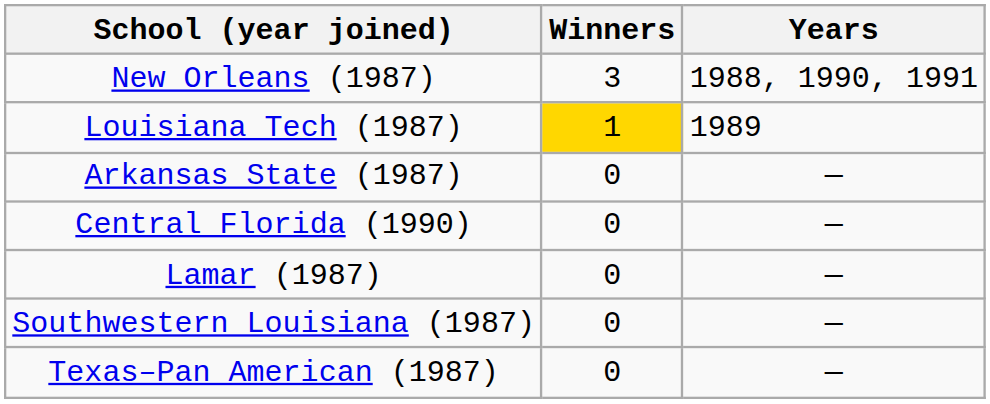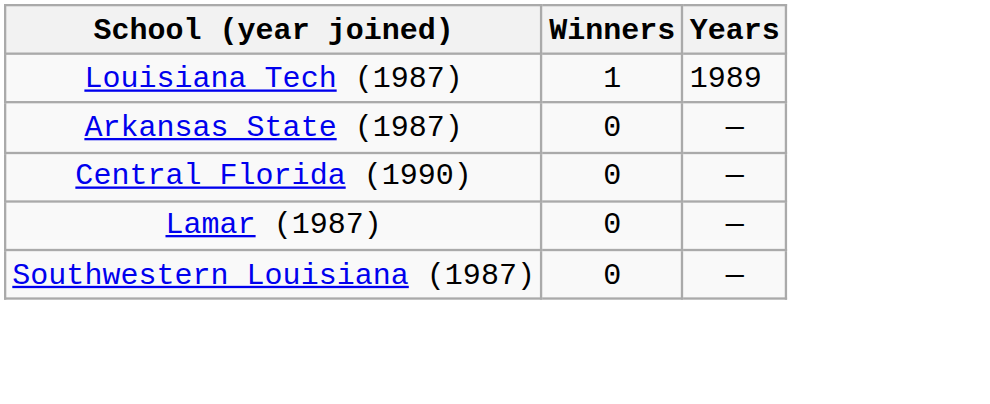- row: New Orleans (1987) | 3 | 1988, 1990, 1991
Louisiana Tech (1987) | Winners: gold background -> no background
- row: Texas–Pan American (1987) | 0 | —
